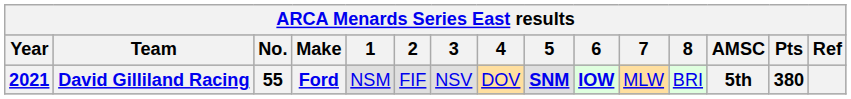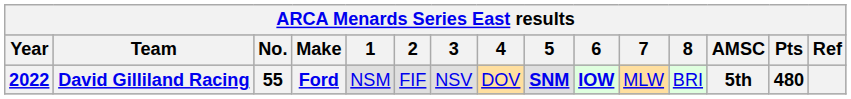David Gilliland Racing | Year: 2021 -> 2022
David Gilliland Racing | Pts: 380 -> 480
